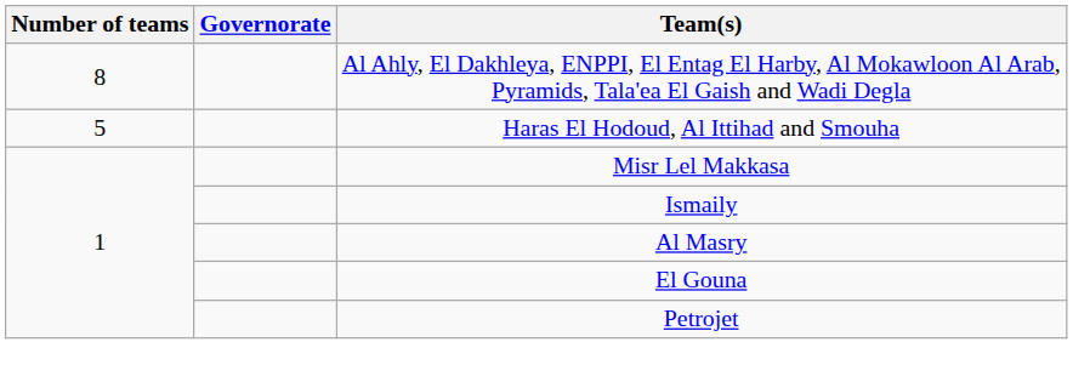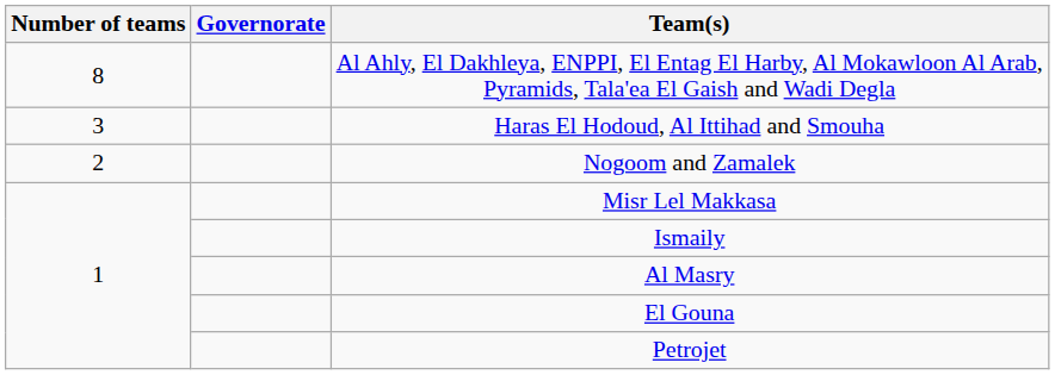Haras El Hodoud, Al Ittihad and Smouha | Number of teams: 5 -> 3
+ row: 2 | Nogoom and Zamalek
